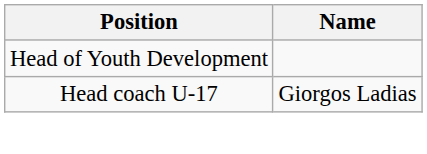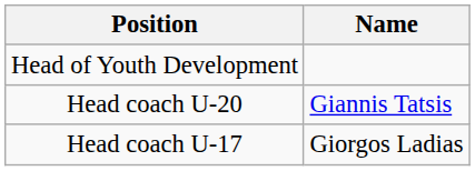+ row: Head coach U-20 | Giannis Tatsis
